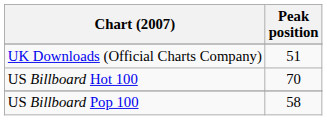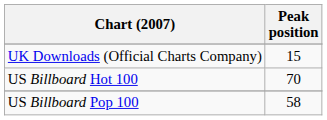UK Downloads (Official Charts Company) | Peak position: 51 -> 15
